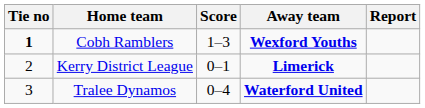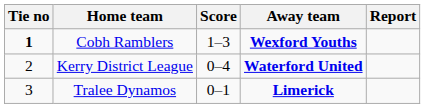Kerry District League | Score: 0–1 -> 0–4
Kerry District League | Away team: Limerick -> Waterford United
Tralee Dynamos | Score: 0–4 -> 0–1
Tralee Dynamos | Away team: Waterford United -> Limerick
